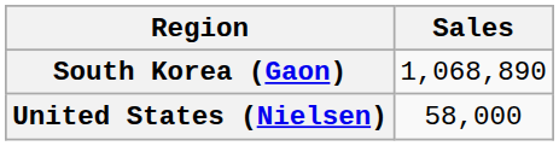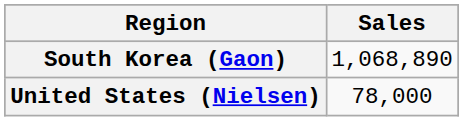United States (Nielsen) | Sales: 58,000 -> 78,000
